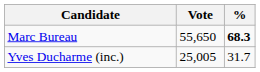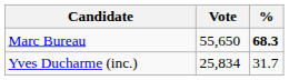Yves Ducharme (inc.) | Vote: 25,005 -> 25,834
